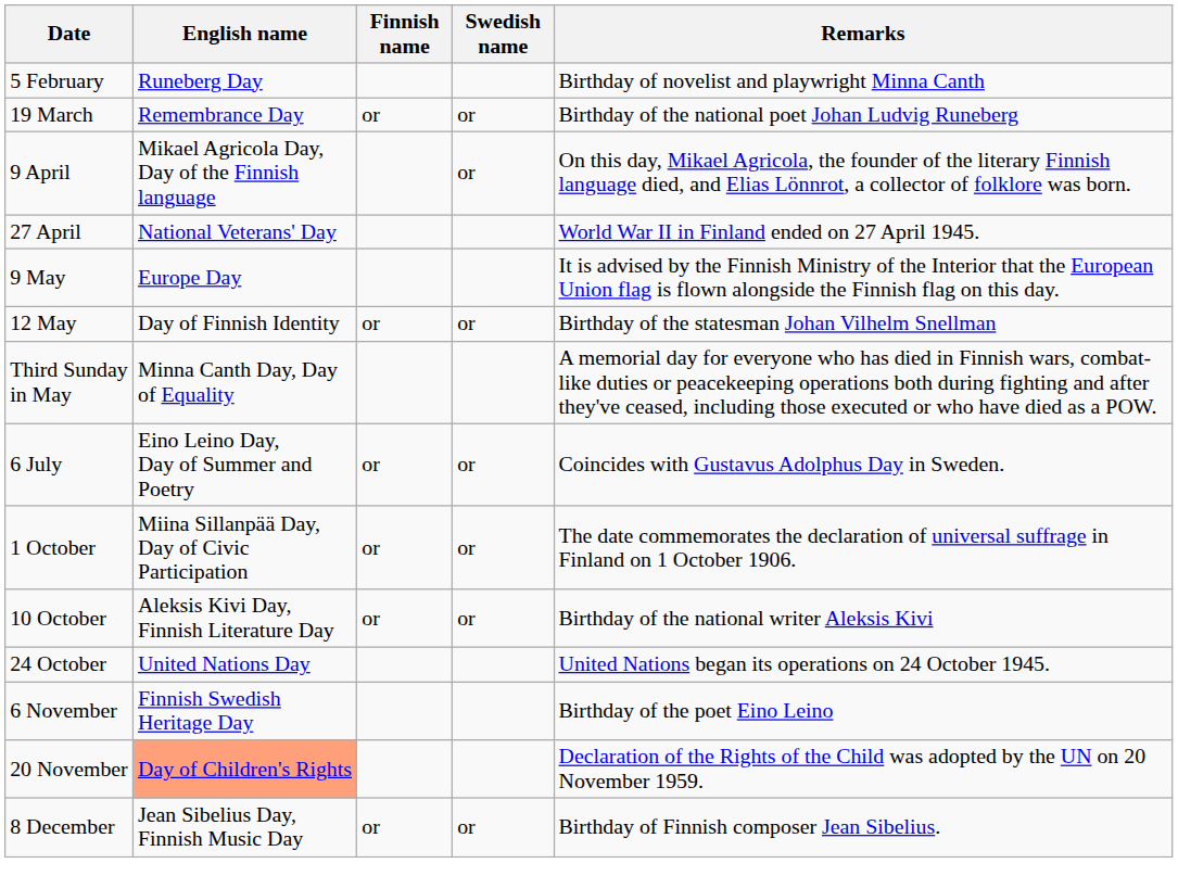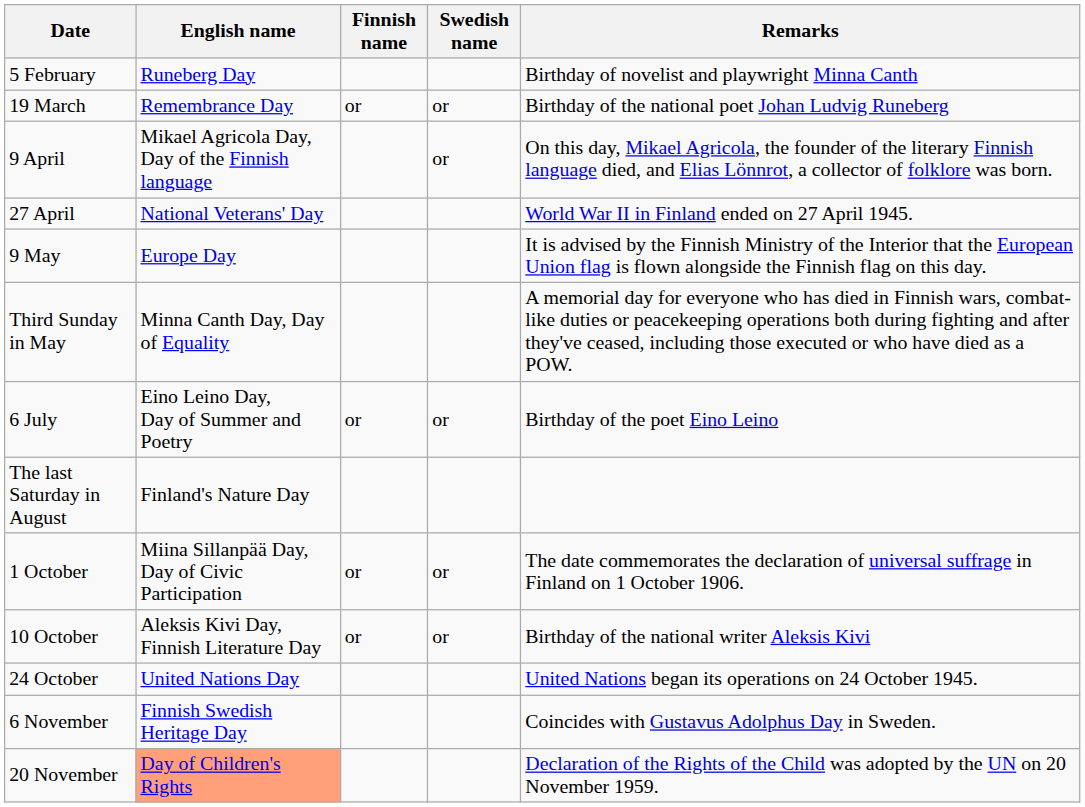- row: 12 May | Day of Finnish Identity | or | or | Birthday of the statesman Johan Vilhelm Snellman
6 July | Remarks: Coincides with Gustavus Adolphus Day in Sweden. -> Birthday of the poet Eino Leino
+ row: The last Saturday in August | Finland's Nature Day
6 November | Remarks: Birthday of the poet Eino Leino -> Coincides with Gustavus Adolphus Day in Sweden.
- row: 8 December | Jean Sibelius Day, Finnish Music Day | or | or | Birthday of Finnish composer Jean Sibelius.
